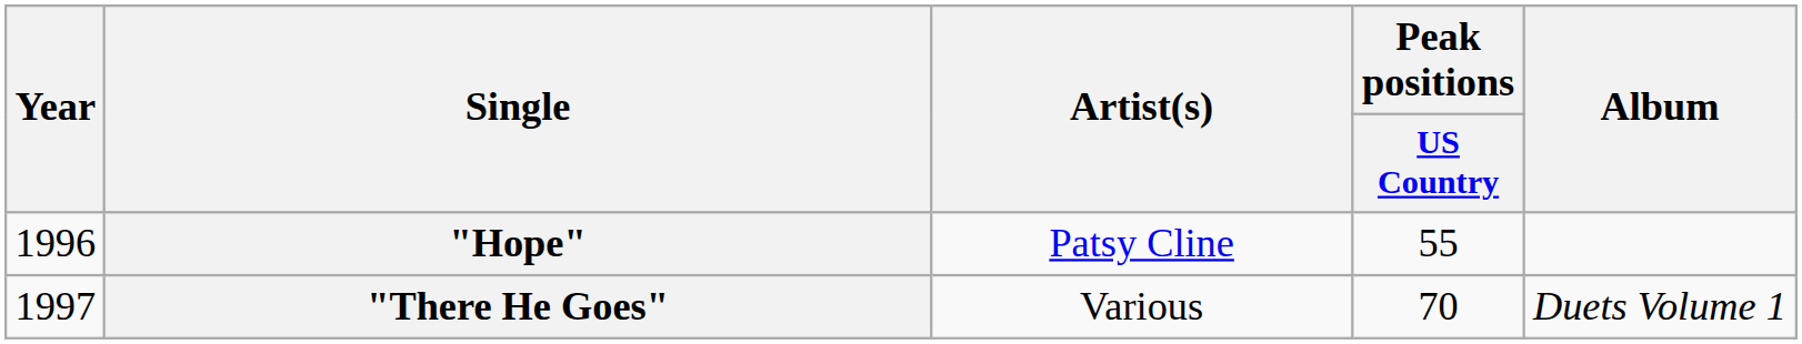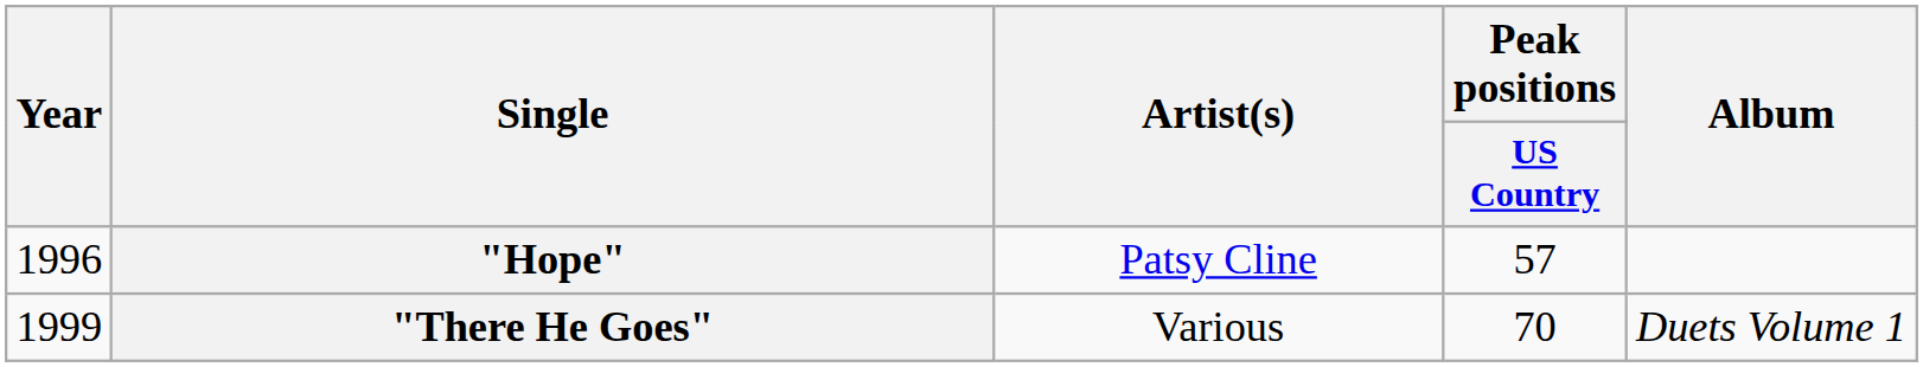"Hope" | Peak positions / US Country: 55 -> 57
"There He Goes" | Year: 1997 -> 1999
